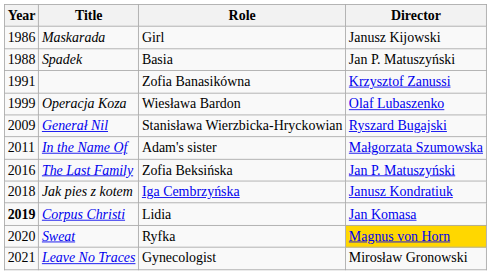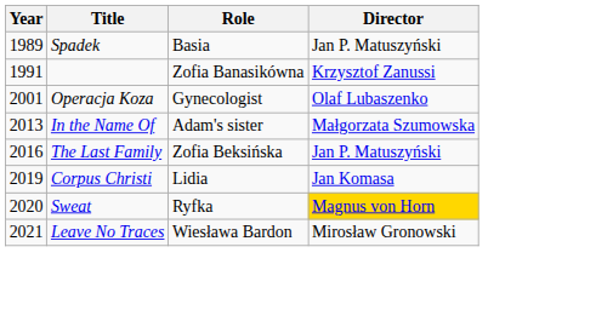- row: 1986 | Maskarada | Girl | Janusz Kijowski
Spadek | Year: 1988 -> 1989
Operacja Koza | Year: 1999 -> 2001
Operacja Koza | Role: Wiesława Bardon -> Gynecologist
- row: 2009 | Generał Nil | Stanisława Wierzbicka-Hryckowian | Ryszard Bugajski
In the Name Of | Year: 2011 -> 2013
- row: 2018 | Jak pies z kotem | Iga Cembrzyńska | Janusz Kondratiuk
Corpus Christi | Year: bold -> normal
Leave No Traces | Role: Gynecologist -> Wiesława Bardon
